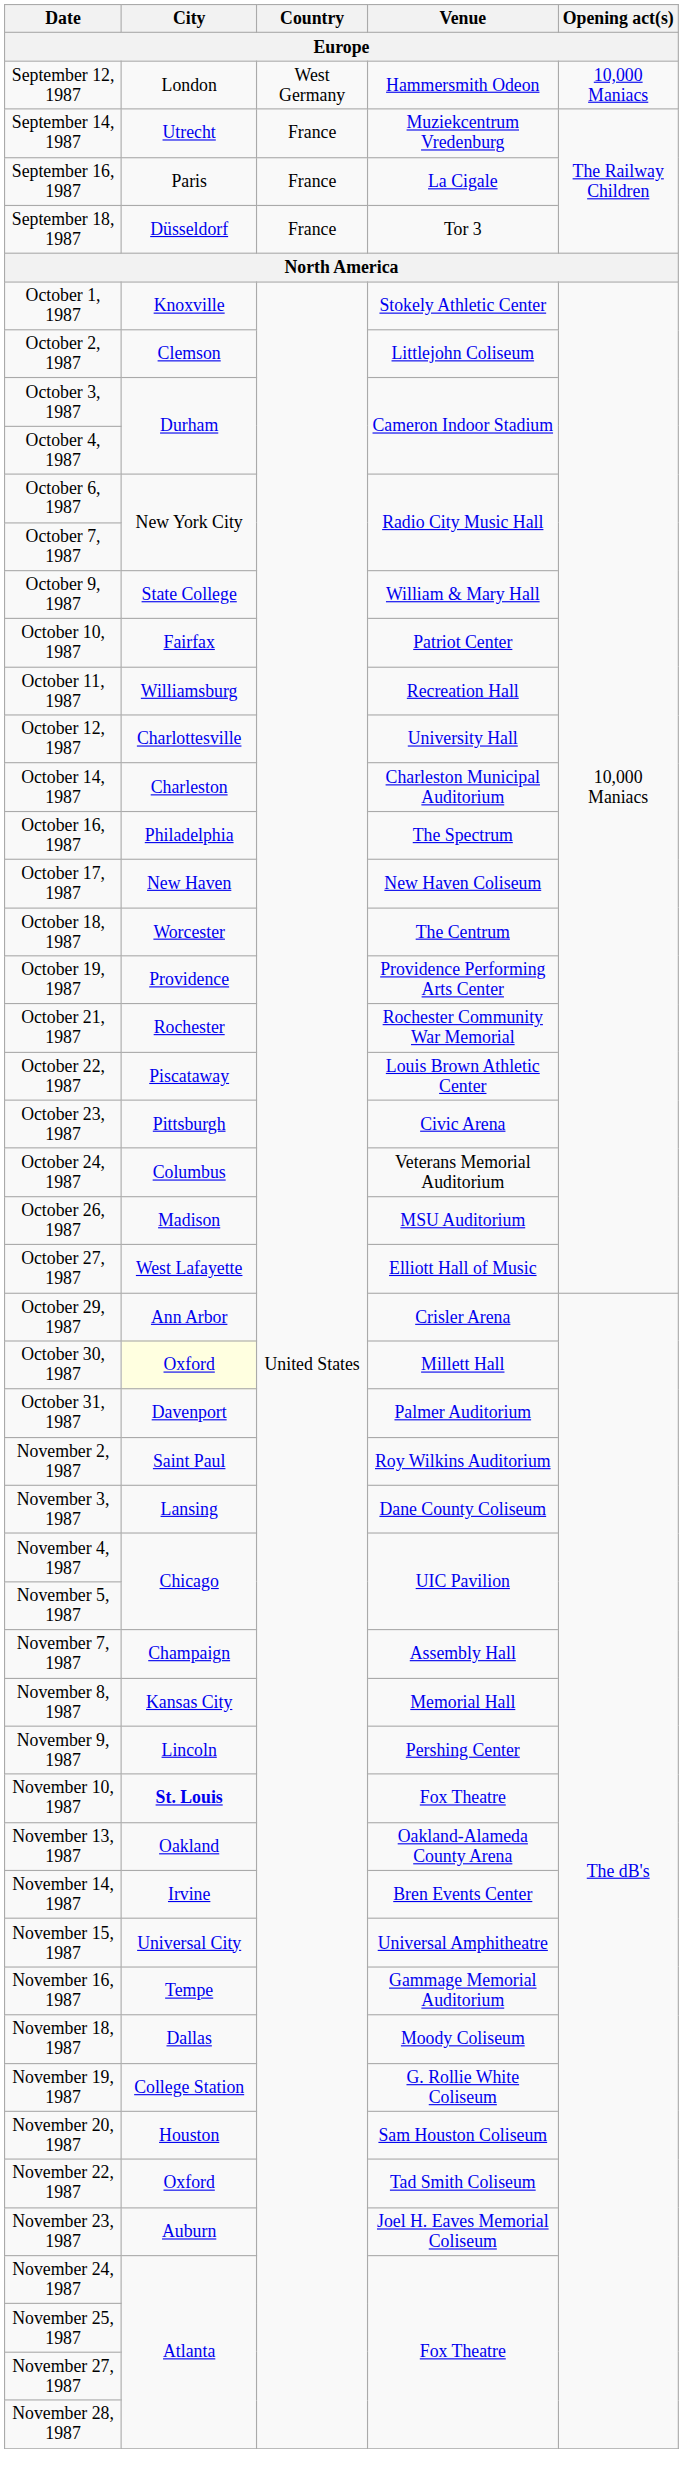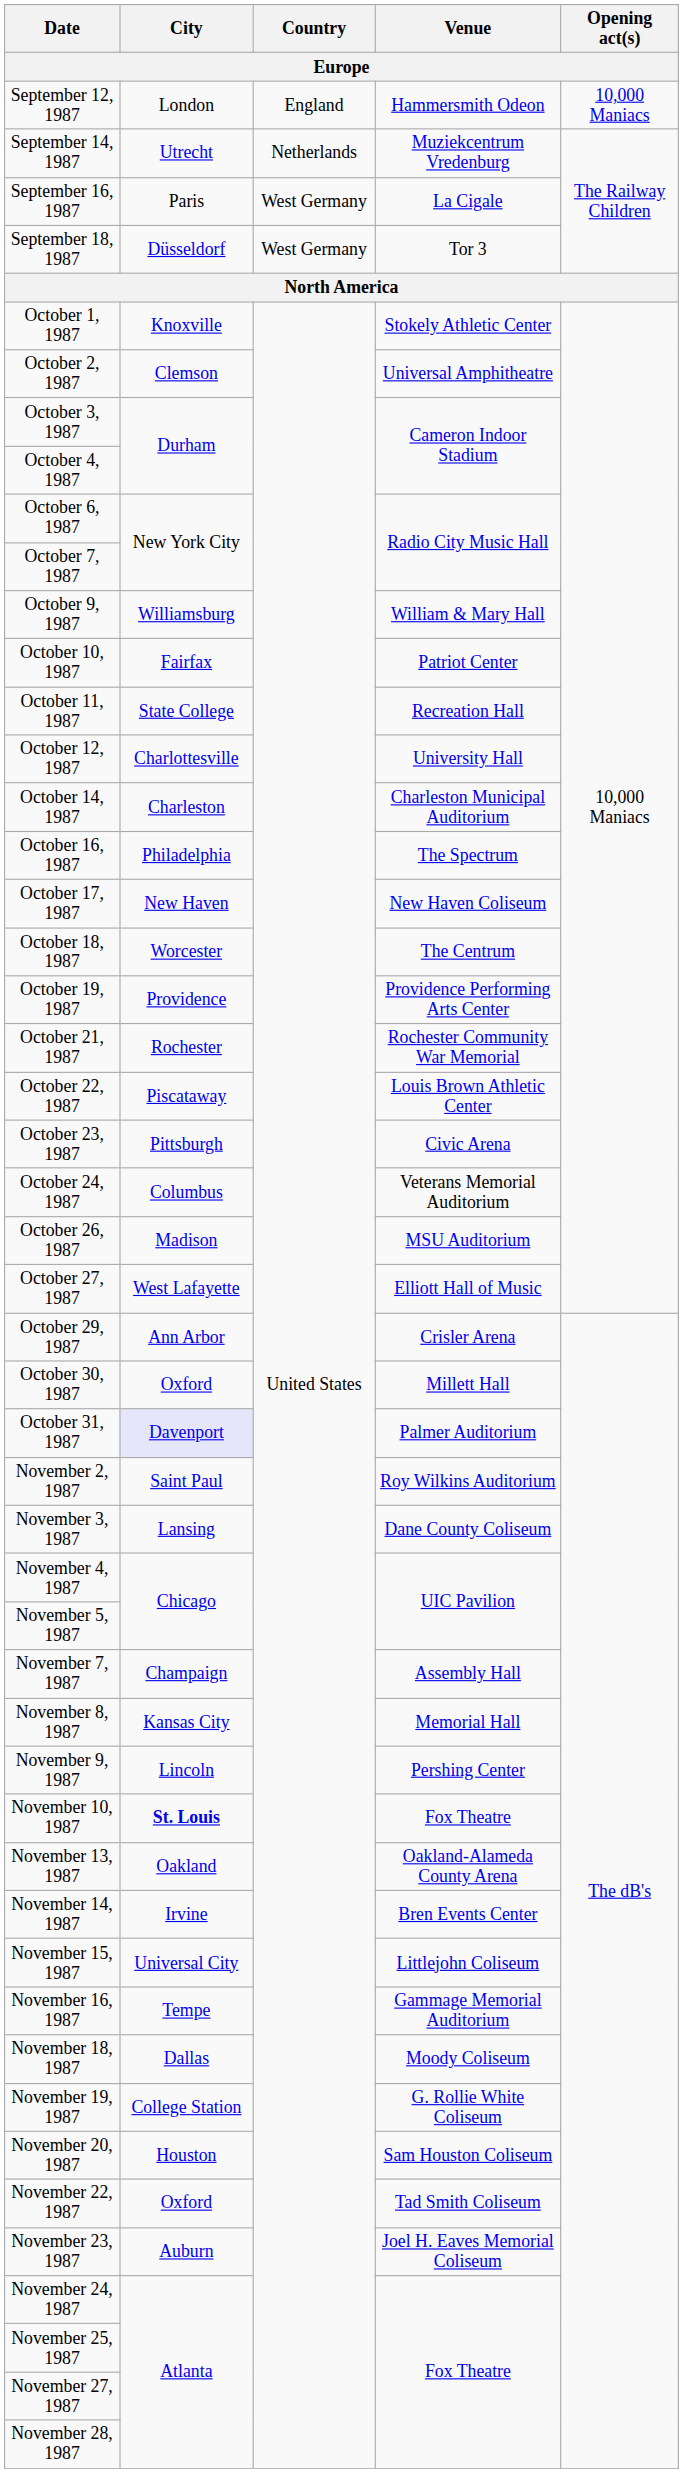September 12, 1987 | Country: West Germany -> England
September 14, 1987 | Country: France -> Netherlands
September 16, 1987 | Country: France -> West Germany
September 18, 1987 | Country: France -> West Germany
October 2, 1987 | Venue: Littlejohn Coliseum -> Universal Amphitheatre
October 9, 1987 | City: State College -> Williamsburg
October 11, 1987 | City: Williamsburg -> State College
October 30, 1987 | City: lightyellow background -> no background
October 31, 1987 | City: no background -> lavender background
November 15, 1987 | Venue: Universal Amphitheatre -> Littlejohn Coliseum
